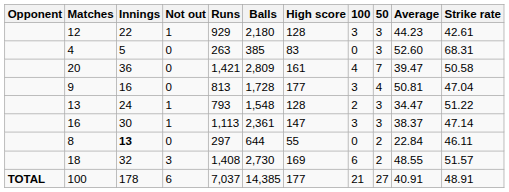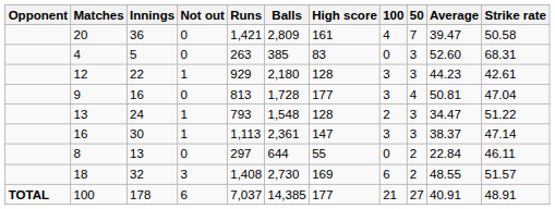rows swapped: 20 <-> 12
8 | Innings: bold -> normal
